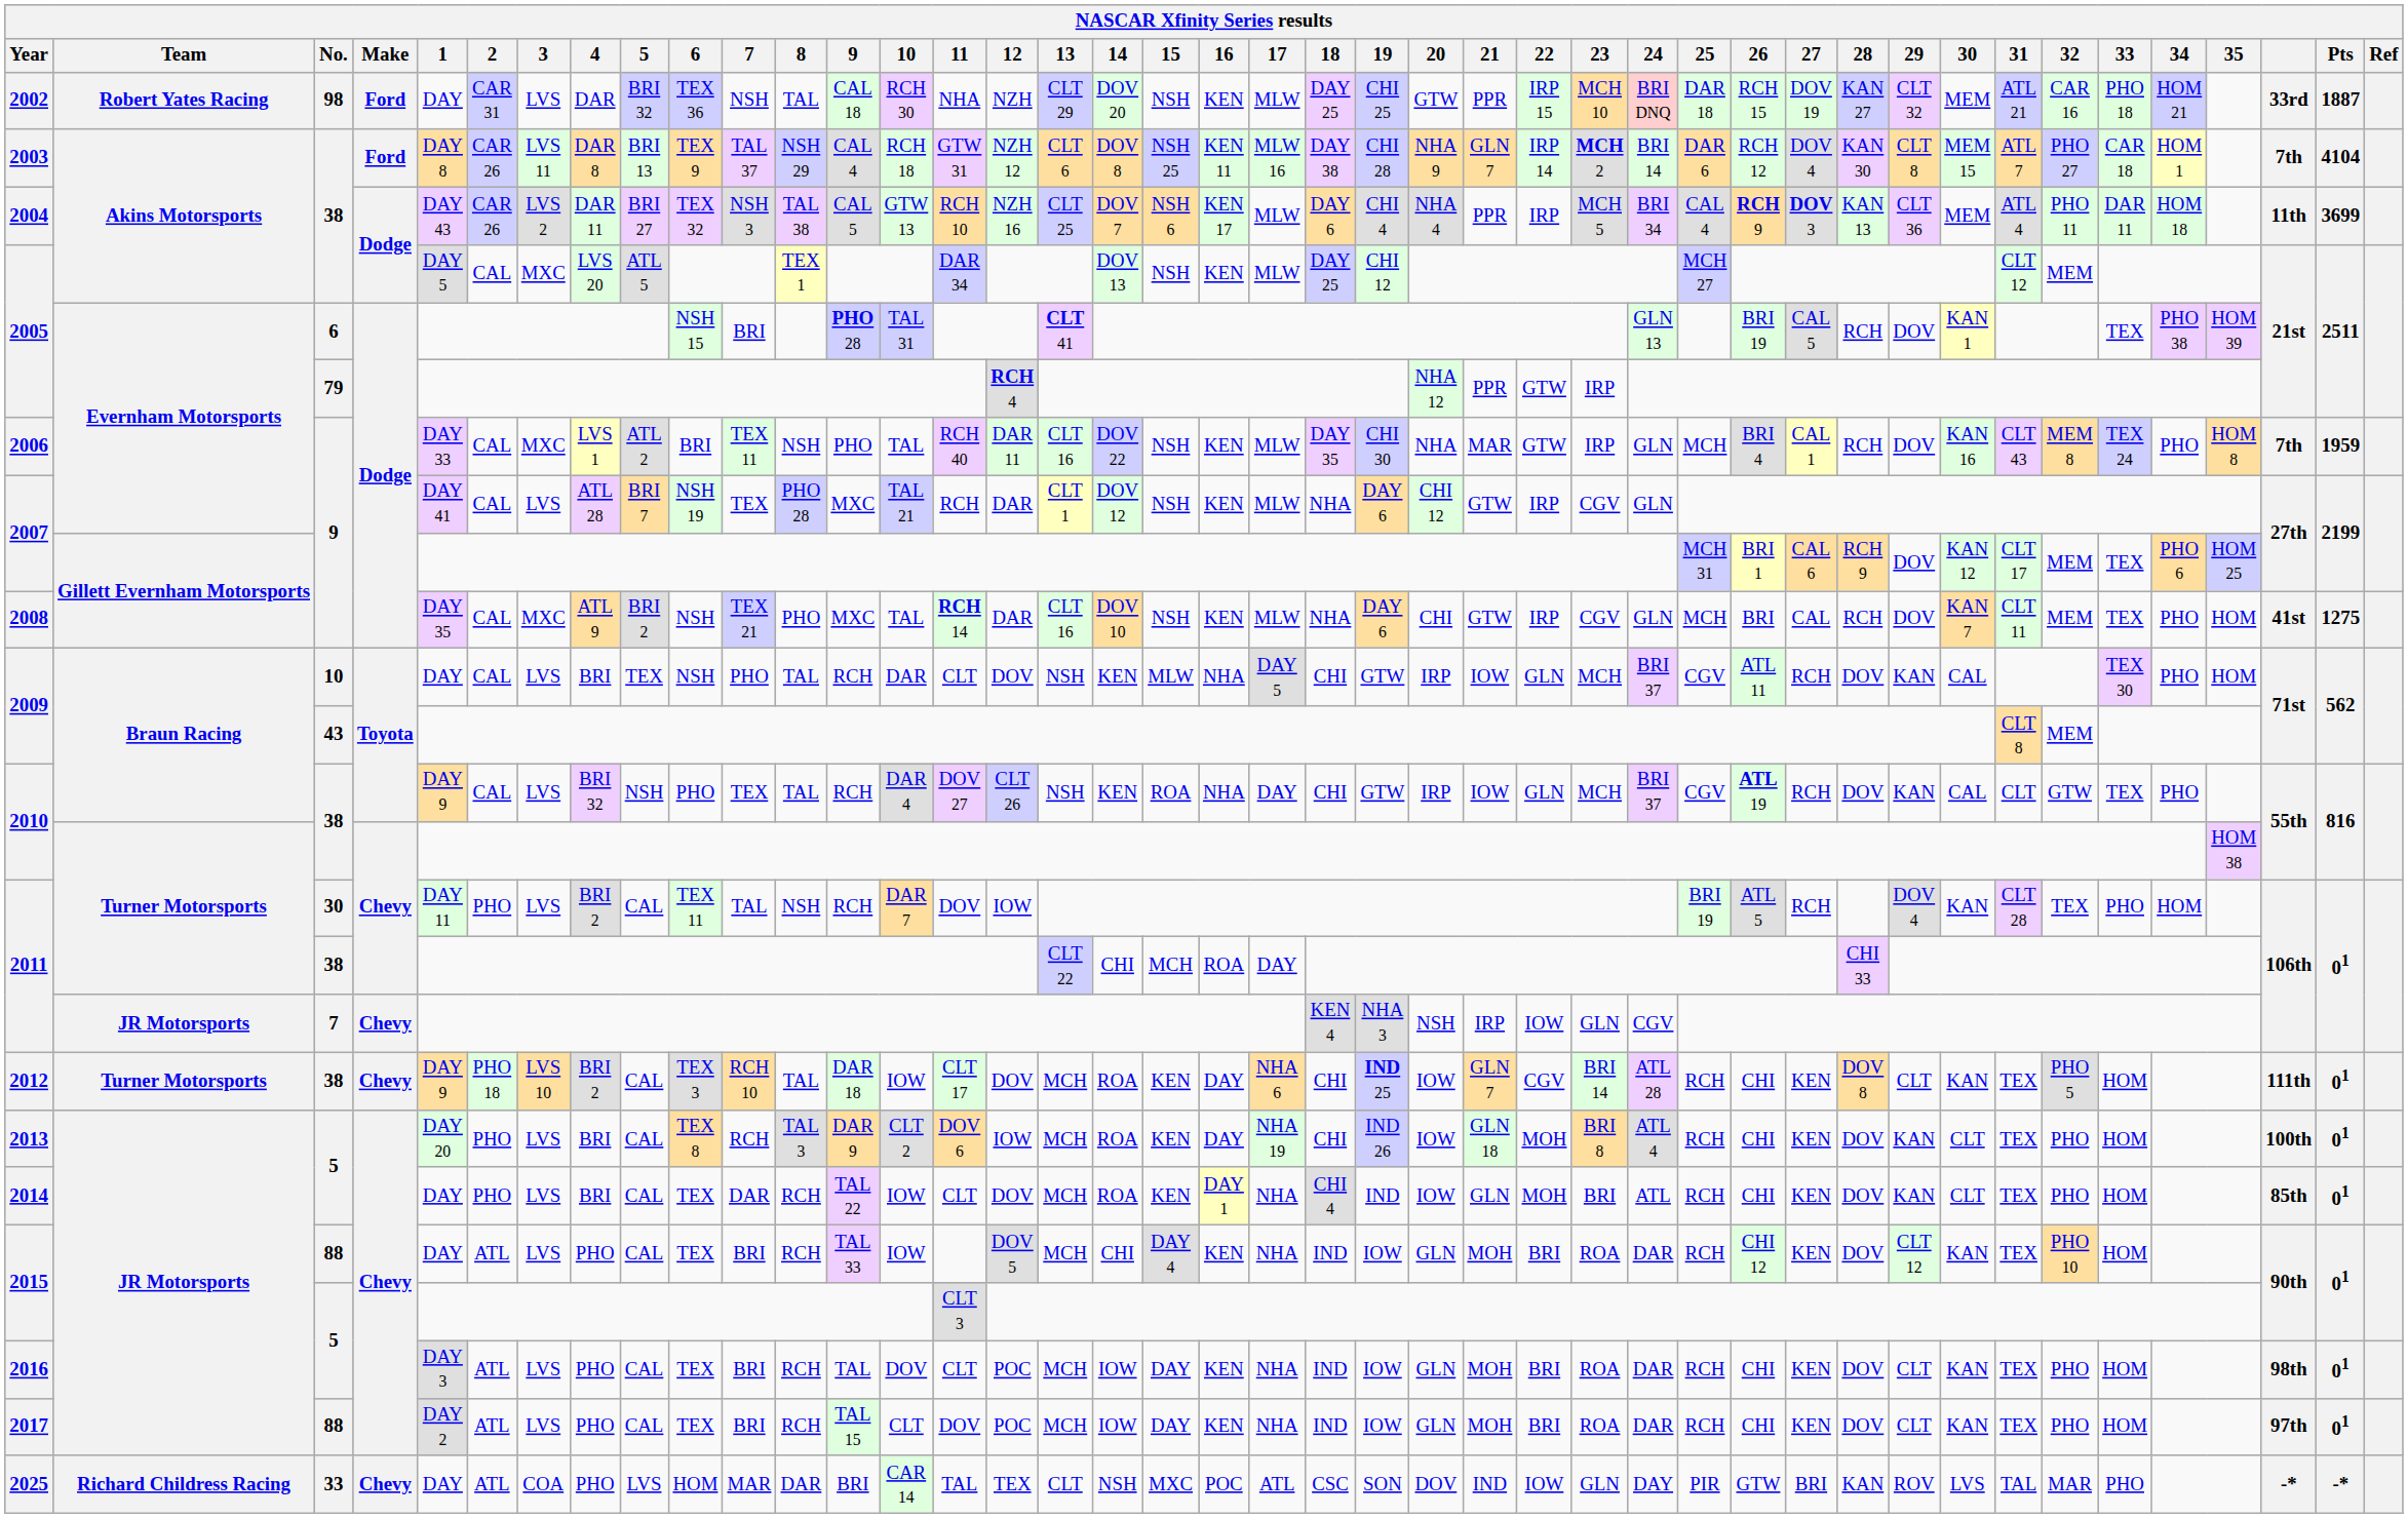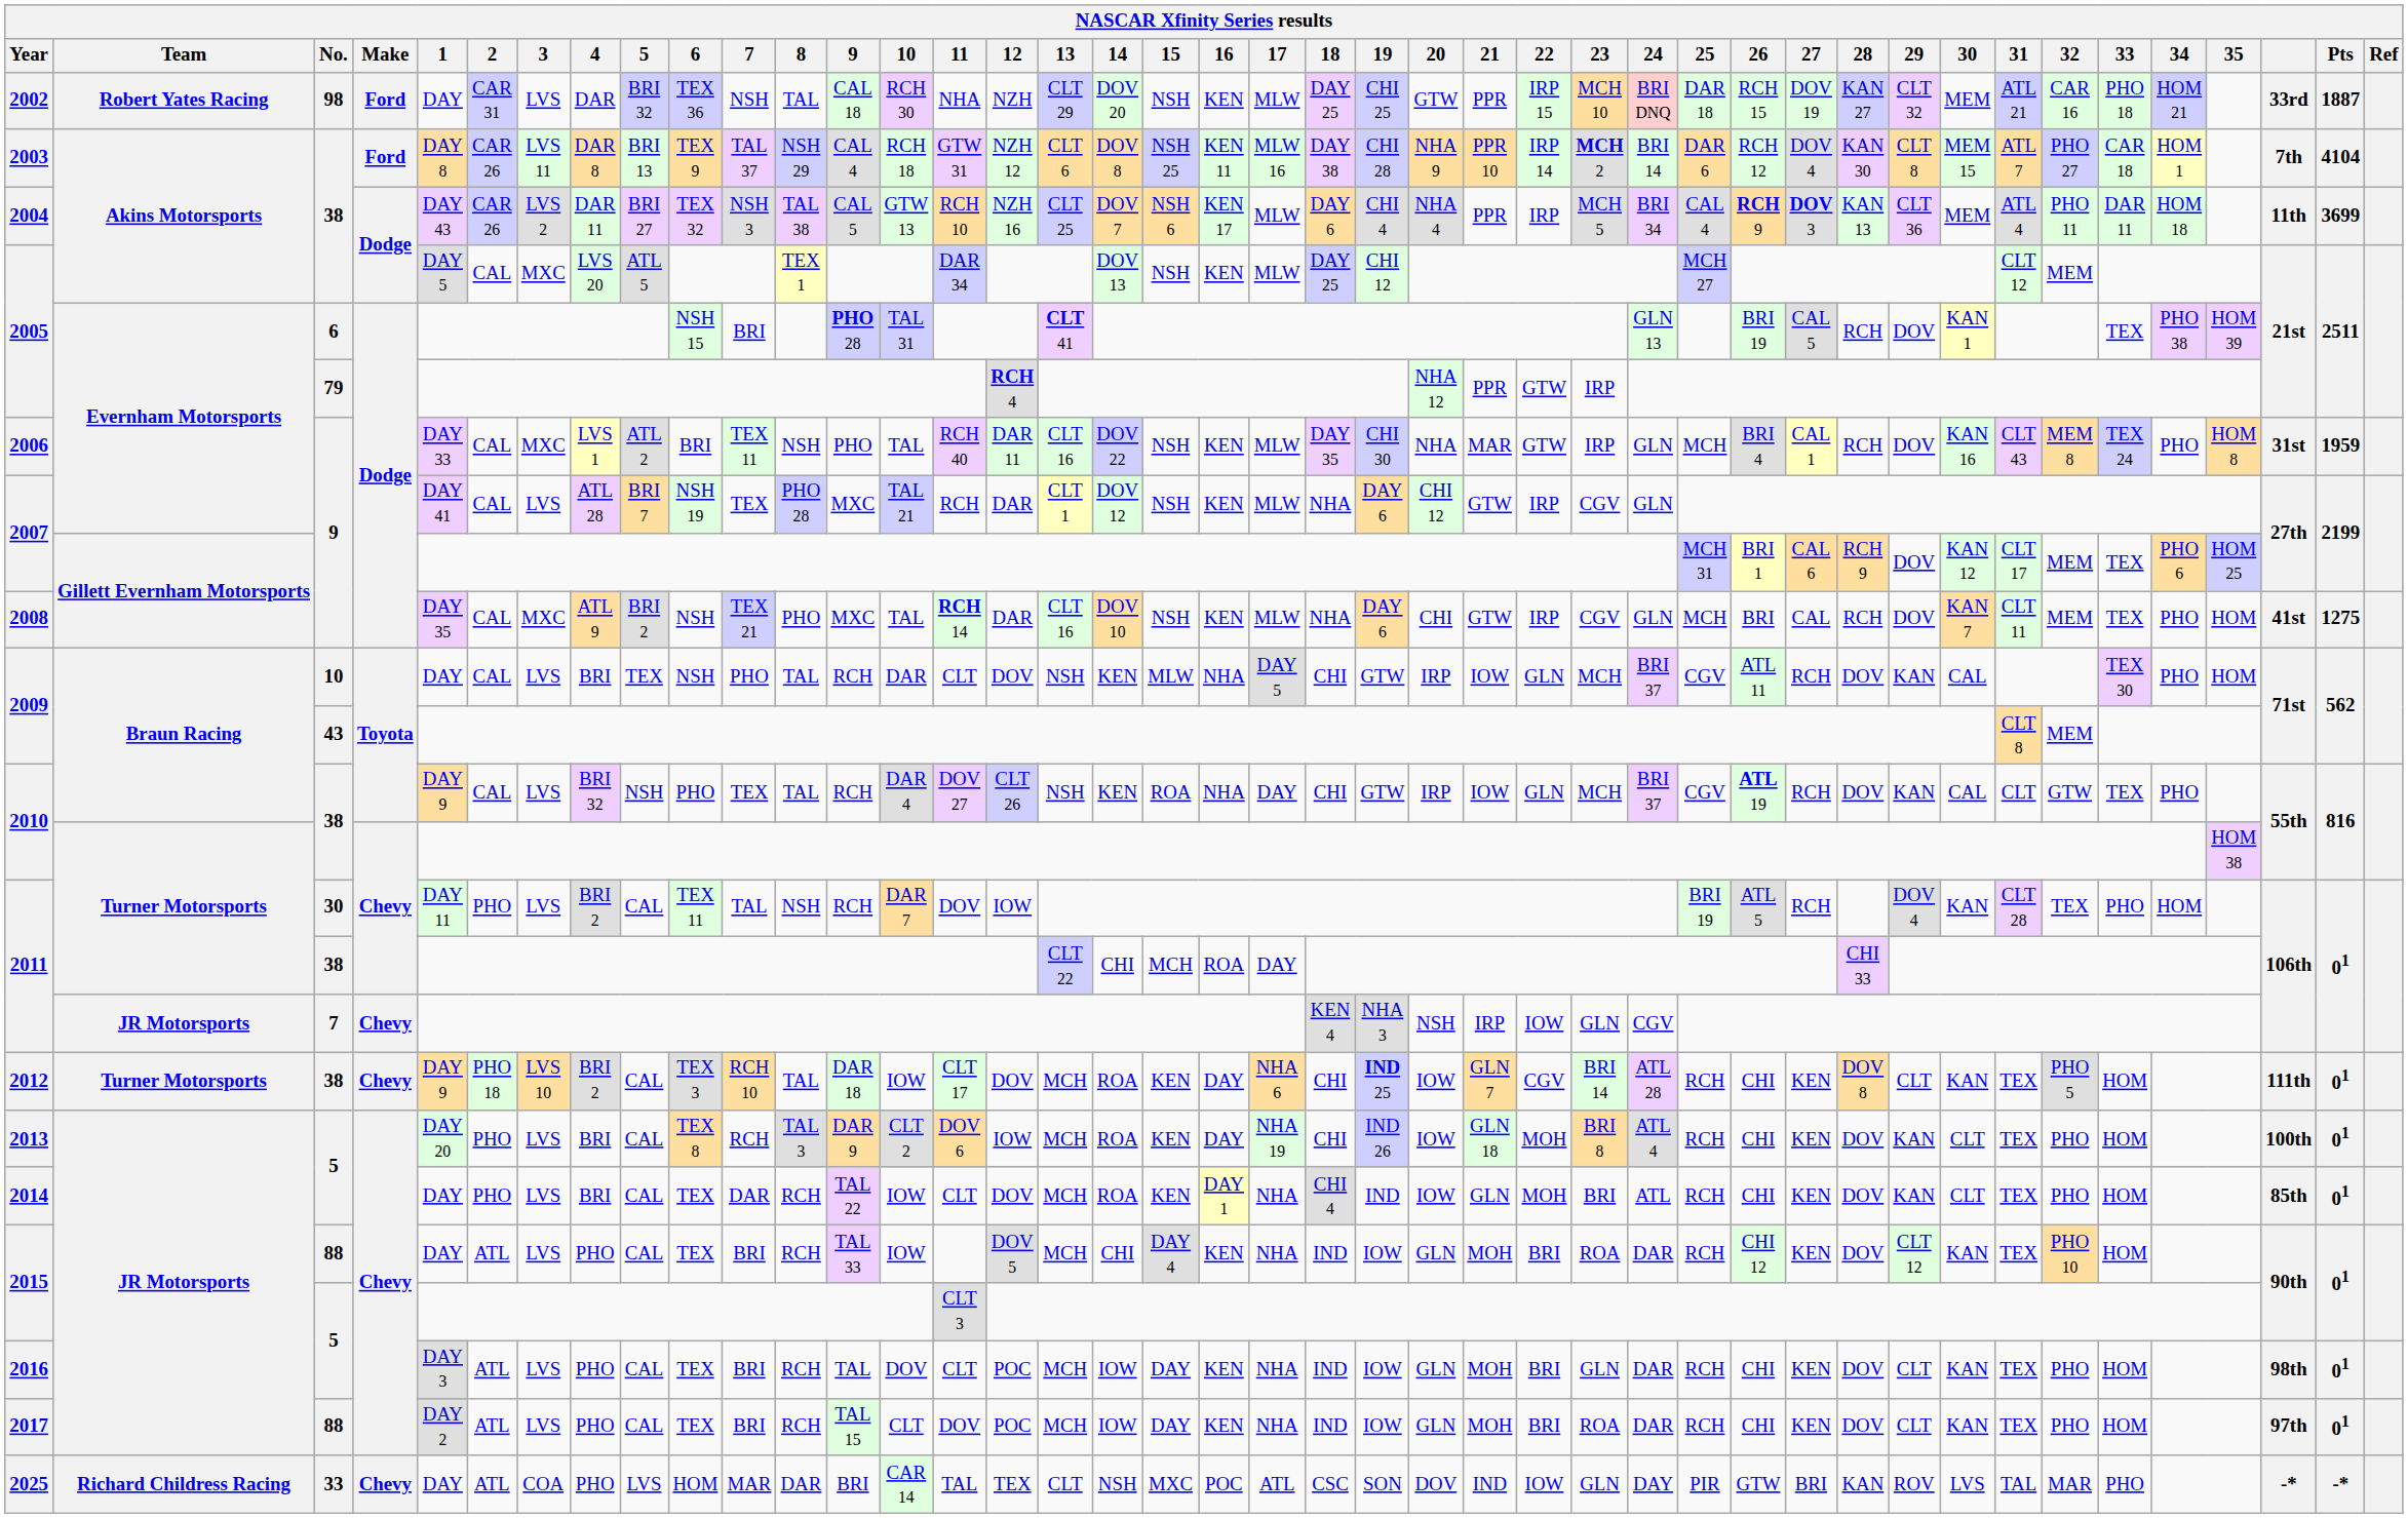2003 | 21: GLN 7 -> PPR 10
2006 | column 40: 7th -> 31st
2016 | 23: ROA -> GLN
